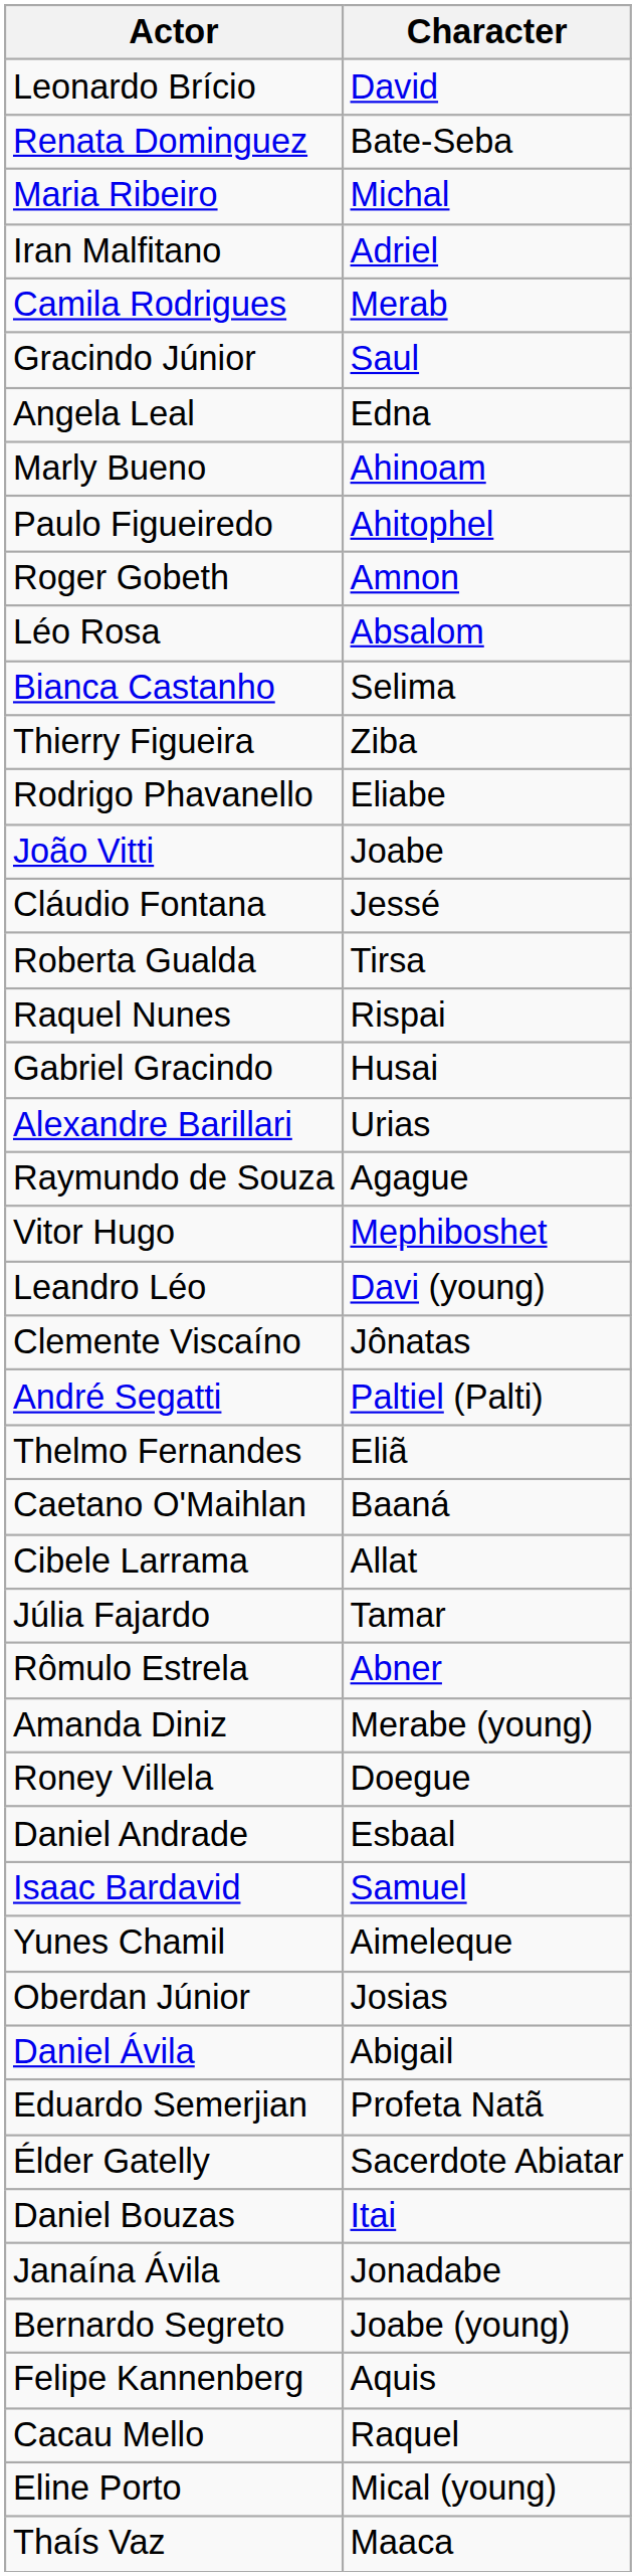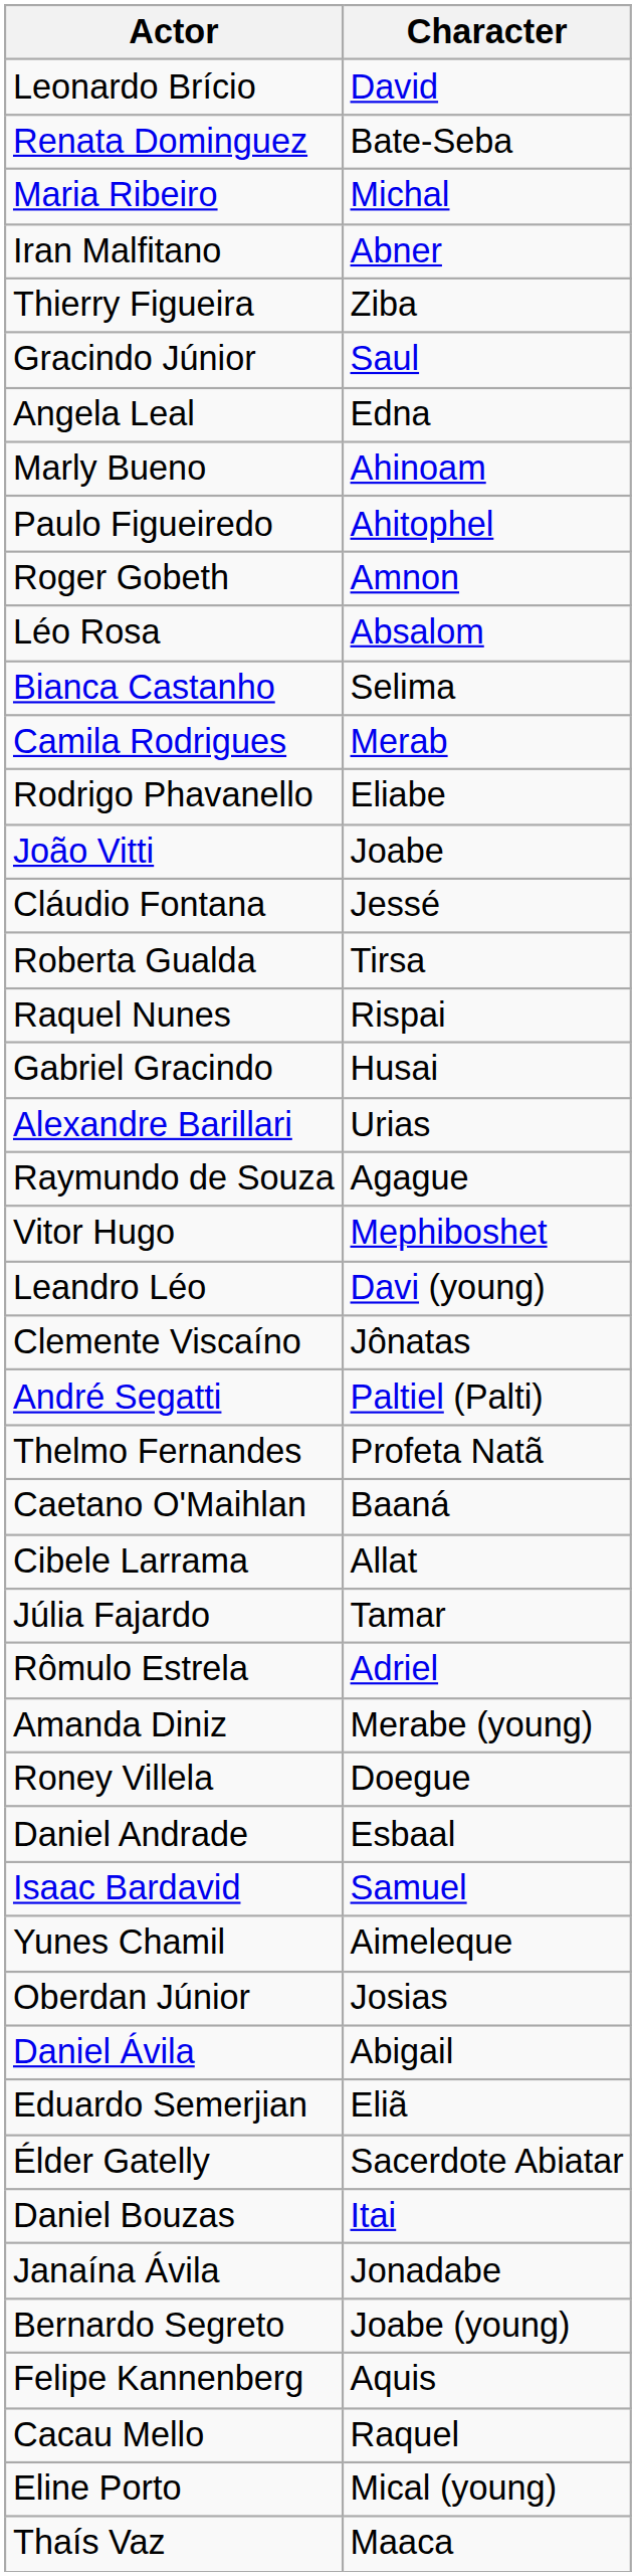Iran Malfitano | Character: Adriel -> Abner
rows swapped: Camila Rodrigues <-> Thierry Figueira
Thelmo Fernandes | Character: Eliã -> Profeta Natã
Rômulo Estrela | Character: Abner -> Adriel
Eduardo Semerjian | Character: Profeta Natã -> Eliã
